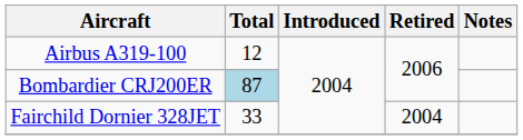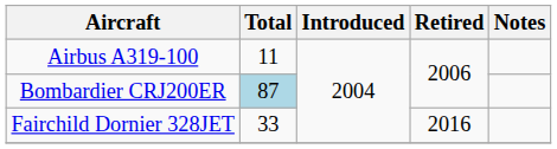Airbus A319-100 | Total: 12 -> 11
Fairchild Dornier 328JET | Retired: 2004 -> 2016
